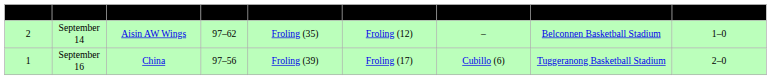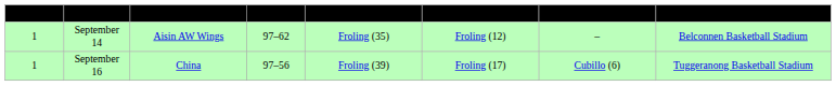- column: Record | 1–0 | 2–0
September 14 | Game: 2 -> 1
